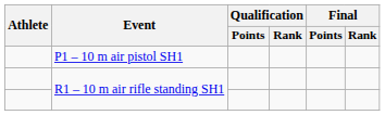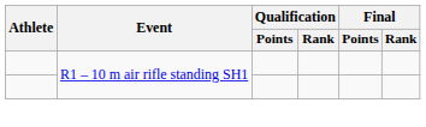- row: P1 – 10 m air pistol SH1
